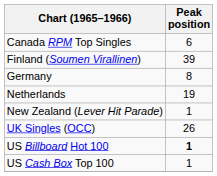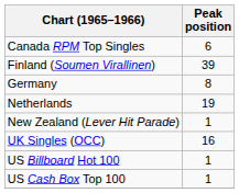UK Singles (OCC) | Peak position: 26 -> 16
US Billboard Hot 100 | Peak position: bold -> normal
